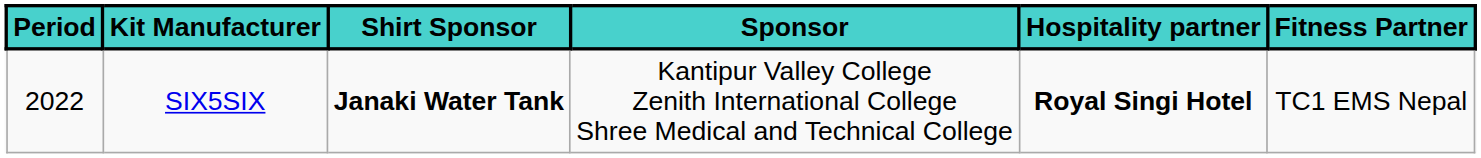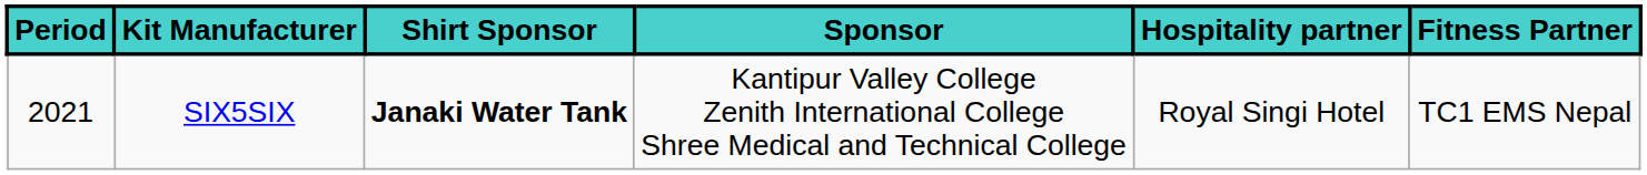SIX5SIX | Period: 2022 -> 2021
SIX5SIX | Hospitality partner: bold -> normal
